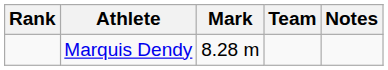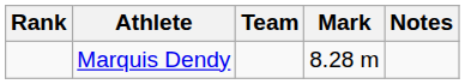columns swapped: Team <-> Mark
